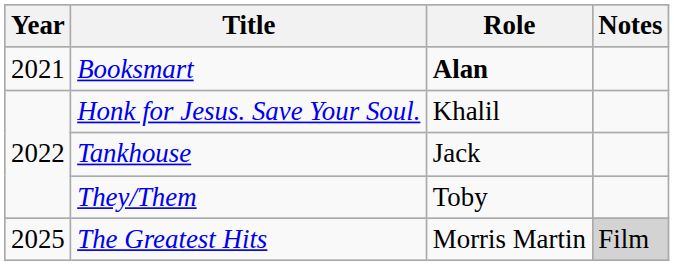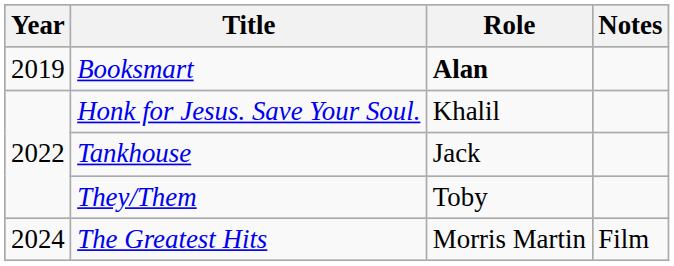Booksmart | Year: 2021 -> 2019
The Greatest Hits | Year: 2025 -> 2024
The Greatest Hits | Notes: lightgrey background -> no background
